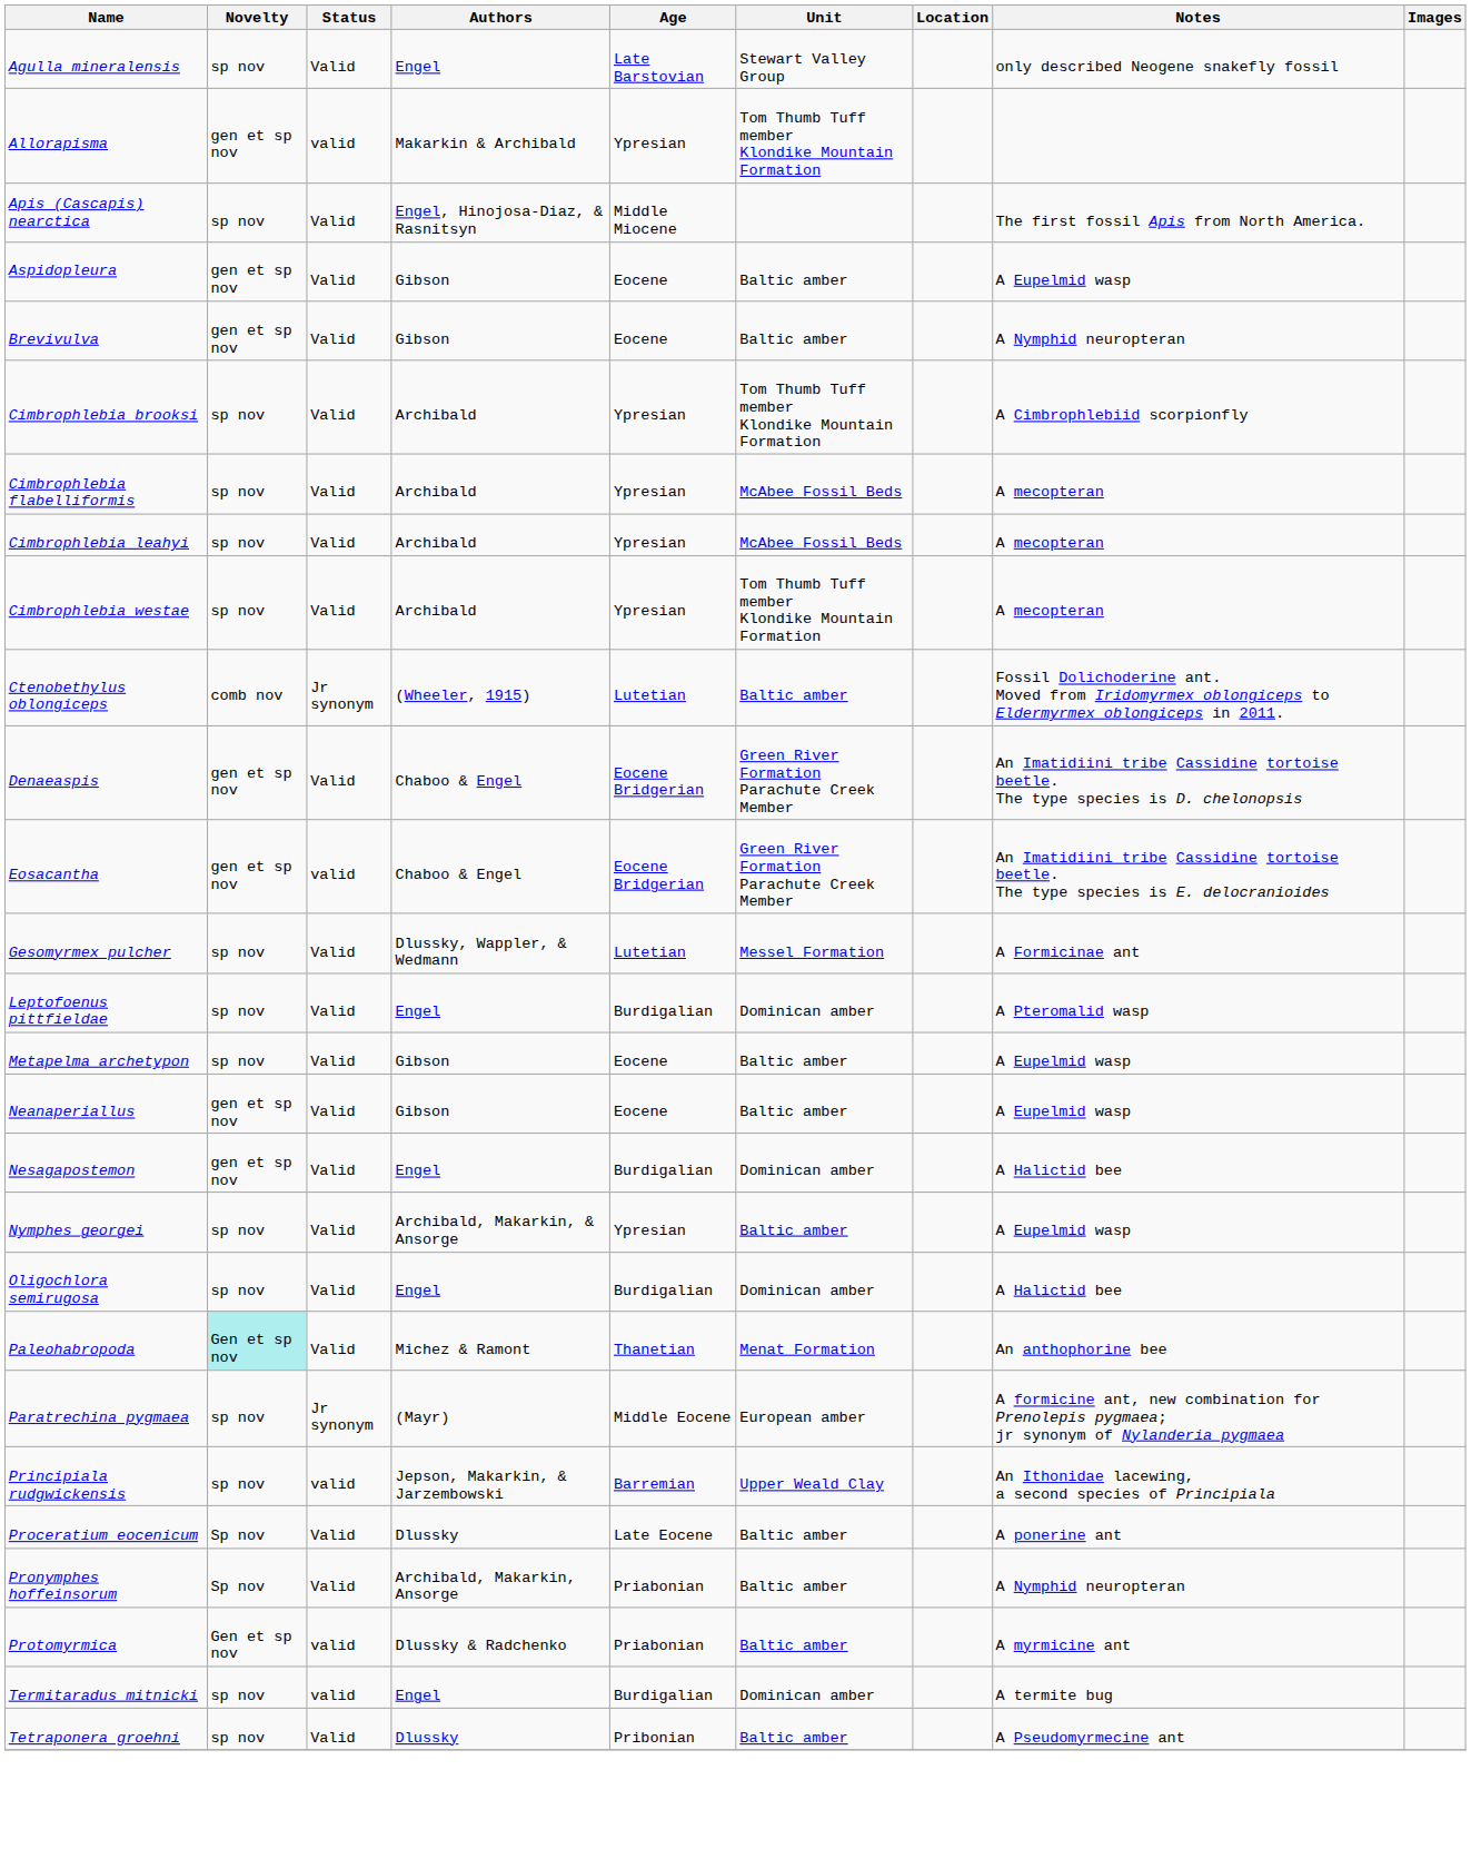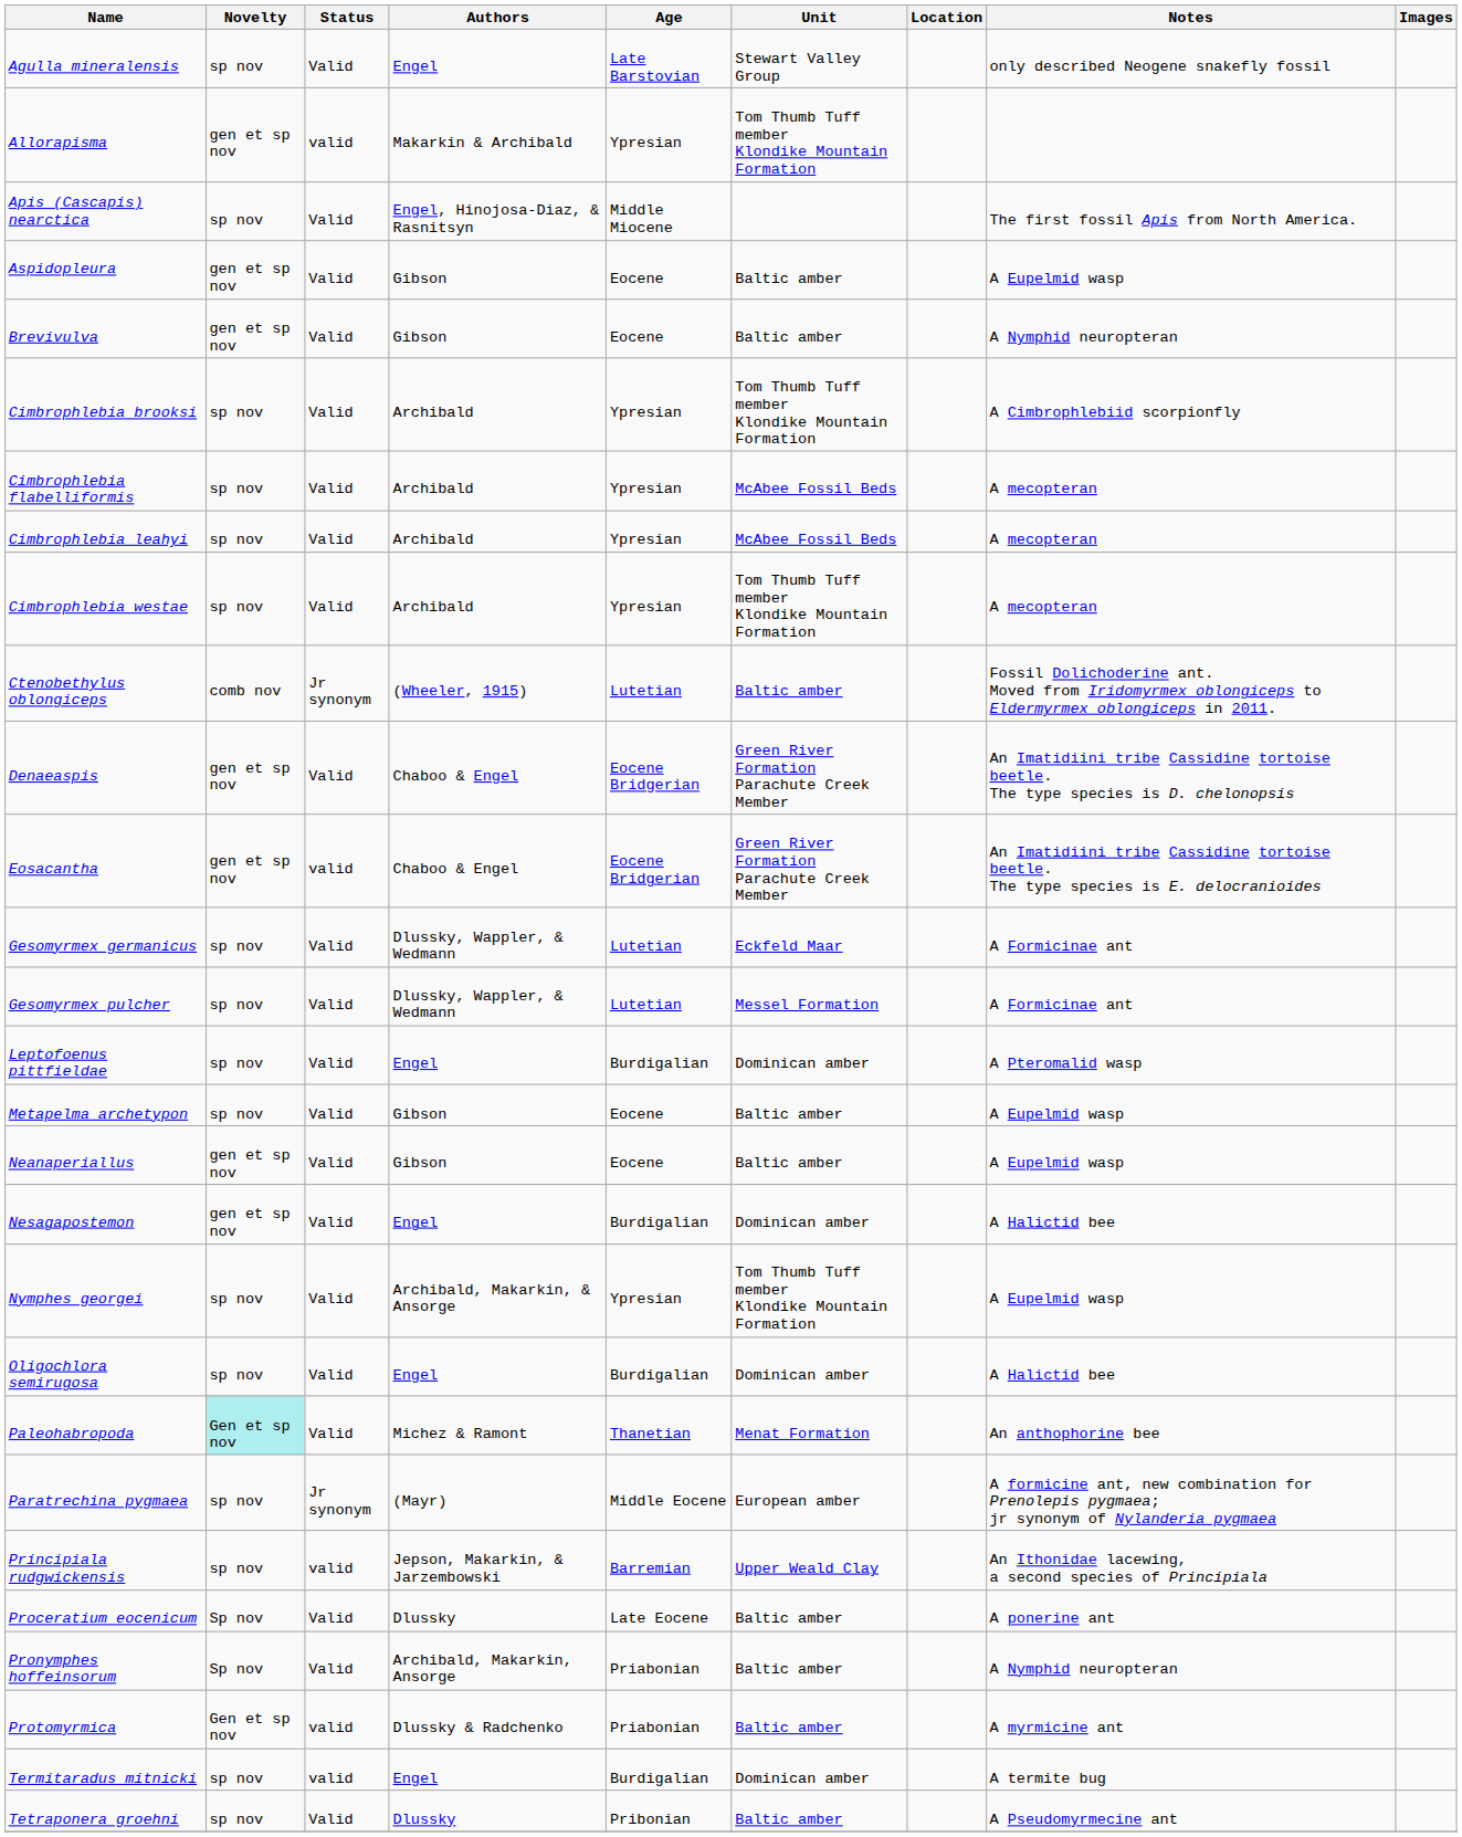+ row: Gesomyrmex germanicus | sp nov | Valid | Dlussky, Wappler, & Wedmann | Lutetian | Eckfeld Maar | A Formicinae ant
Nymphes georgei | Unit: Baltic amber -> Tom Thumb Tuff member Klondike Mountain Formation
